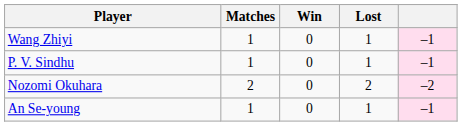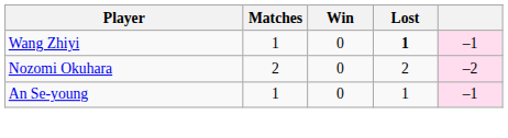Wang Zhiyi | Lost: normal -> bold
- row: P. V. Sindhu | 1 | 0 | 1 | –1
